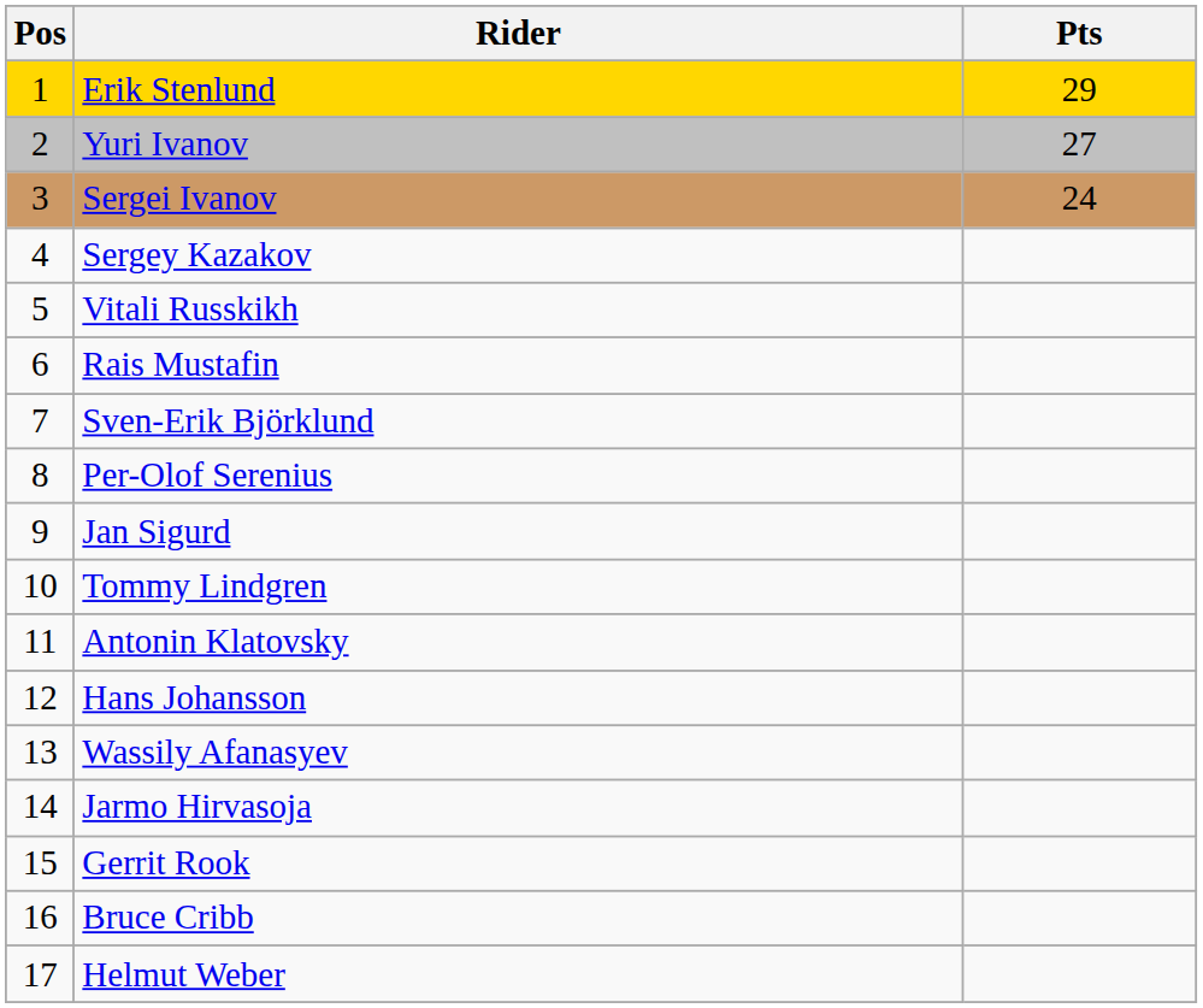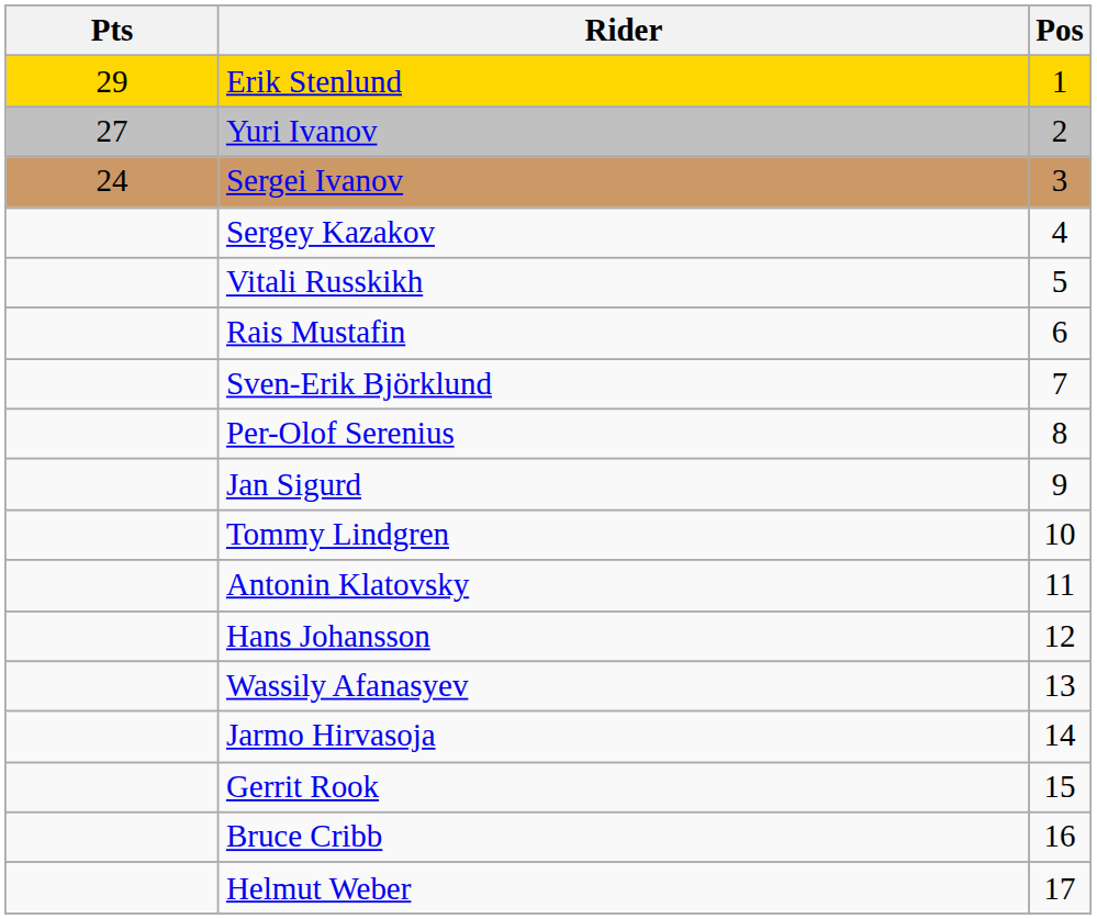columns swapped: Pos <-> Pts
